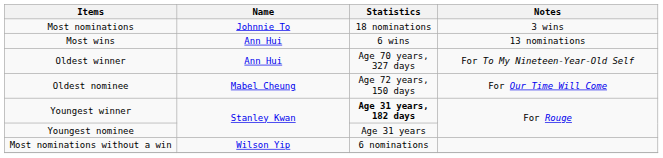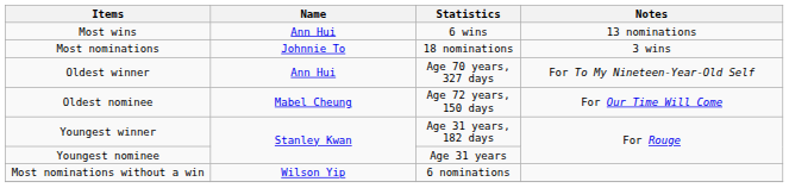rows swapped: Most wins <-> Most nominations
Youngest winner | Statistics: bold -> normal
